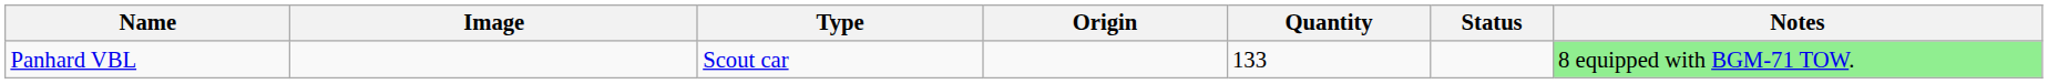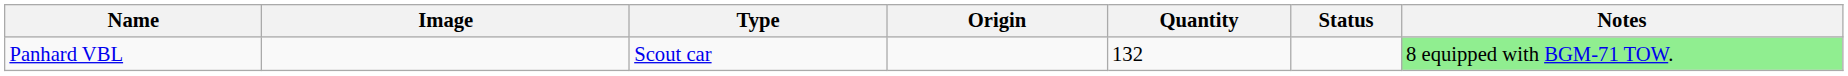Panhard VBL | Quantity: 133 -> 132
